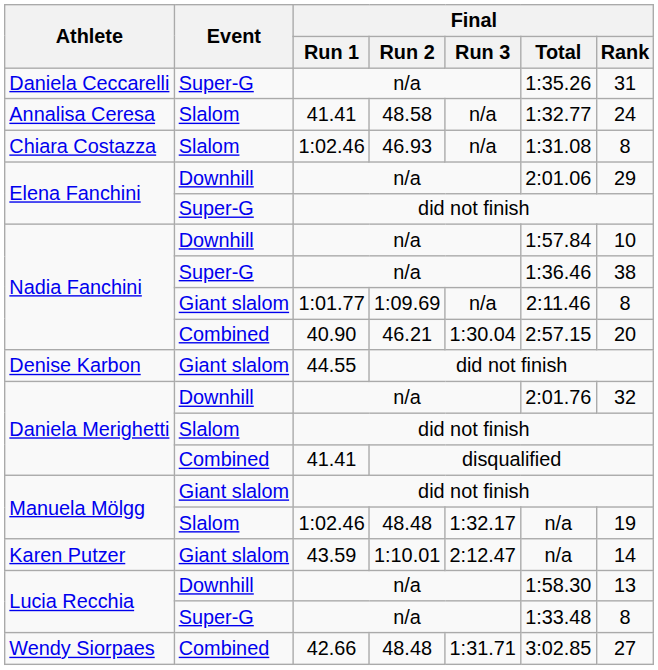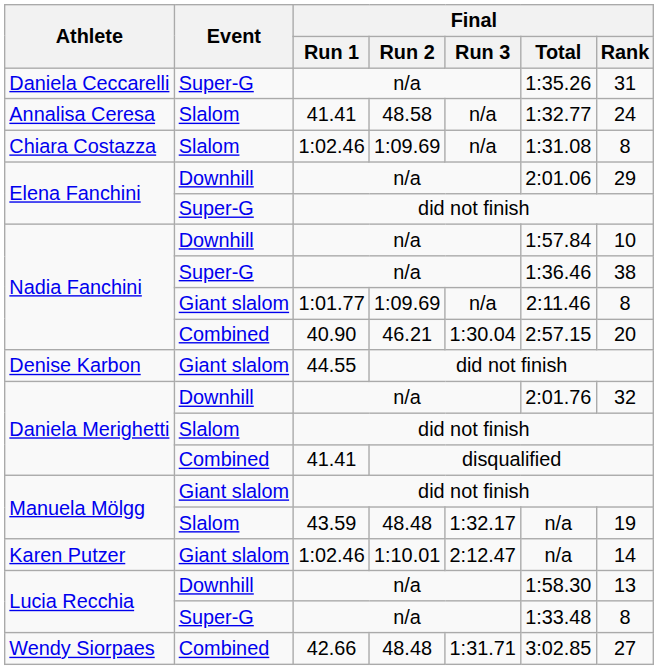Chiara Costazza | Final / Run 2: 46.93 -> 1:09.69
Manuela Mölgg / Slalom | Final / Run 1: 1:02.46 -> 43.59
Karen Putzer | Final / Run 1: 43.59 -> 1:02.46
